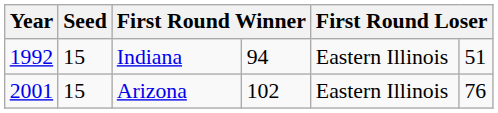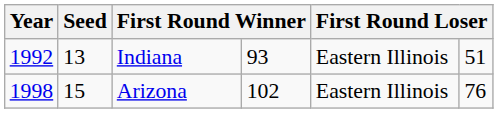Indiana | Seed: 15 -> 13
Indiana | column 4: 94 -> 93
Arizona | Year: 2001 -> 1998
